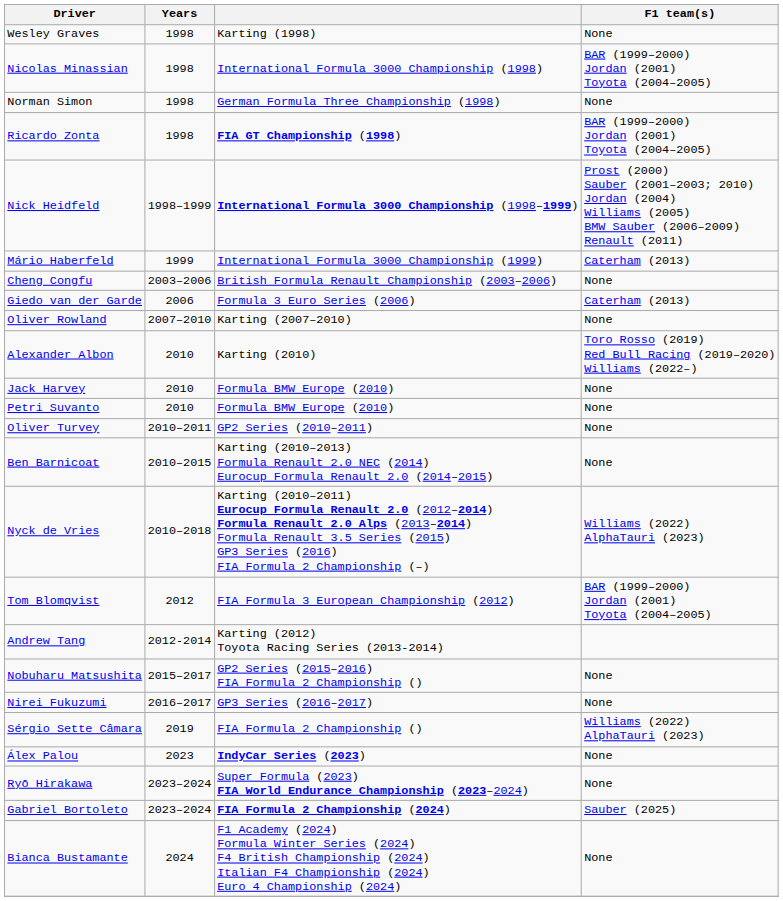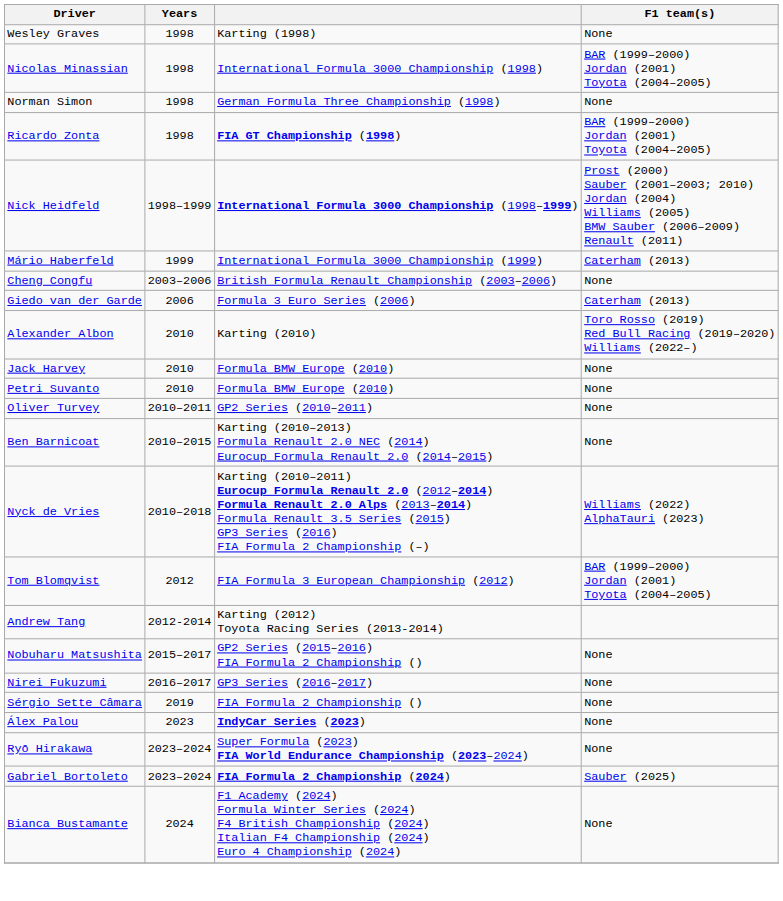- row: Oliver Rowland | 2007–2010 | Karting (2007–2010) | None
Sérgio Sette Câmara | F1 team(s): Williams (2022) AlphaTauri (2023) -> None
